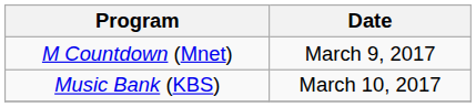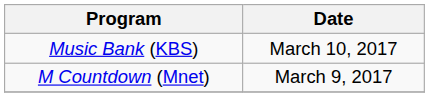rows swapped: M Countdown (Mnet) <-> Music Bank (KBS)
